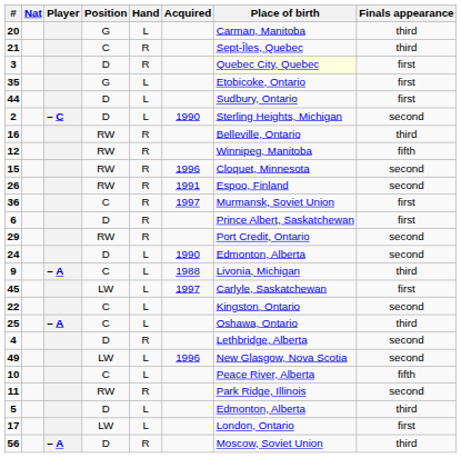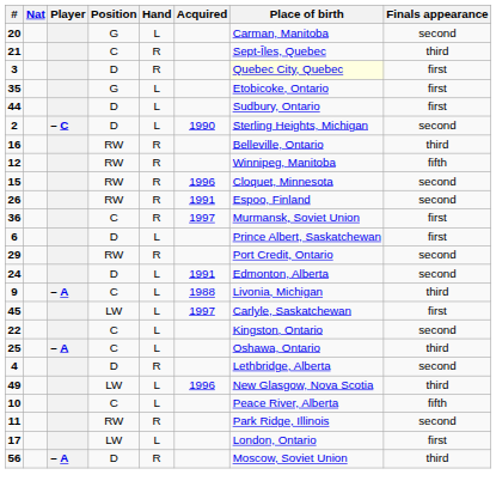20 | Finals appearance: third -> second
6 | Hand: R -> L
24 | Acquired: 1990 -> 1991
49 | Finals appearance: second -> third
- row: 5 | D | L | Edmonton, Alberta | third
